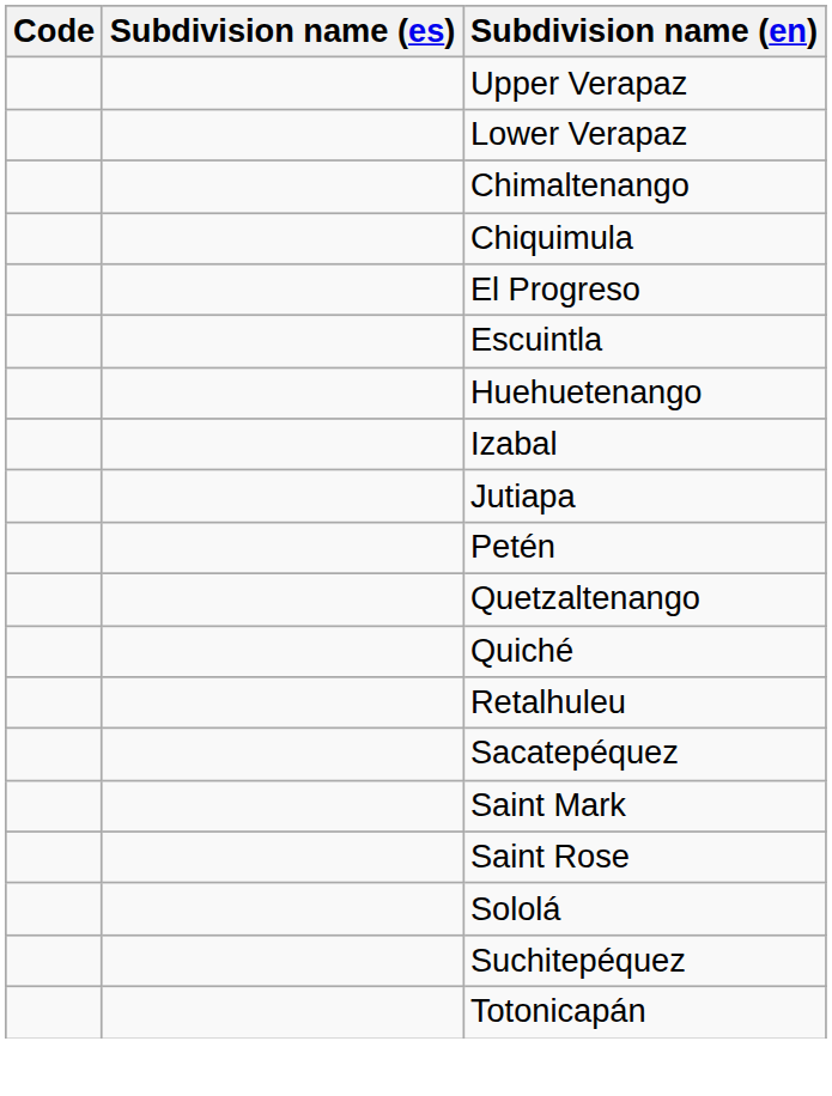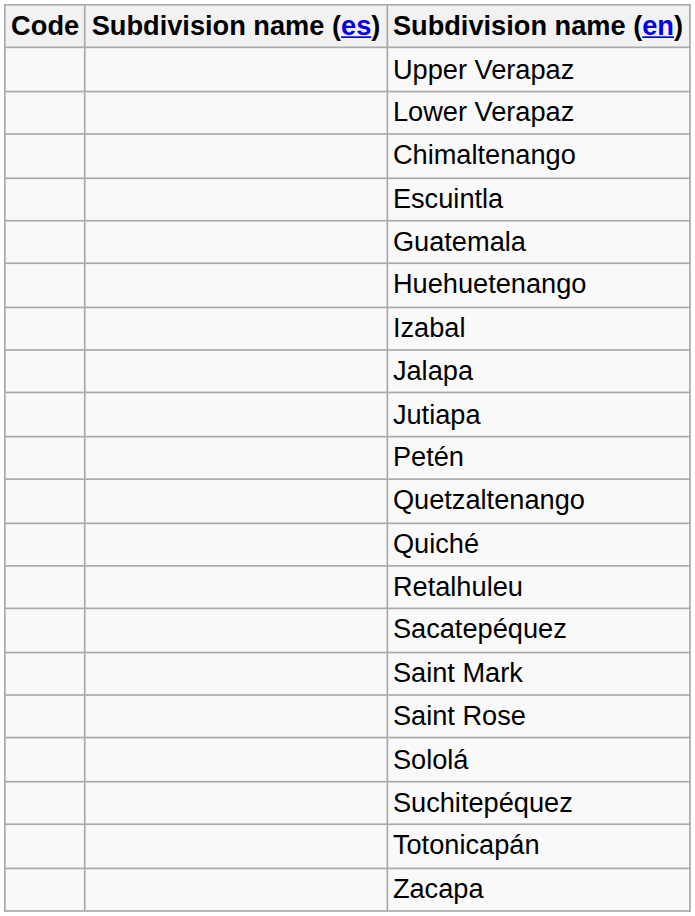- row: Chiquimula
- row: El Progreso
+ row: Guatemala
+ row: Jalapa
+ row: Zacapa
